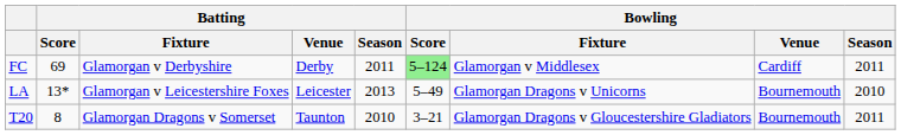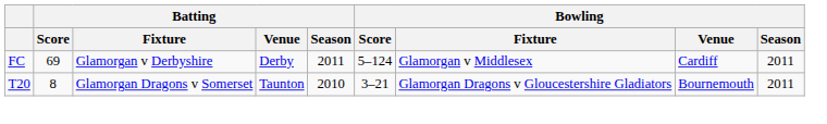FC | Bowling / Score: lightgreen background -> no background
- row: LA | 13* | Glamorgan v Leicestershire Foxes | Leicester | 2013 | 5–49 | Glamorgan Dragons v Unicorns | Bournemouth | 2010
